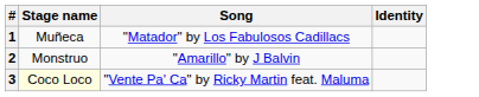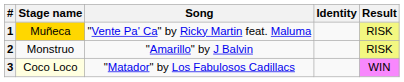+ column: Result | RISK | RISK | WIN
1 | Stage name: no background -> gold background
1 | Song: "Matador" by Los Fabulosos Cadillacs -> "Vente Pa' Ca" by Ricky Martin feat. Maluma
3 | Song: "Vente Pa' Ca" by Ricky Martin feat. Maluma -> "Matador" by Los Fabulosos Cadillacs
